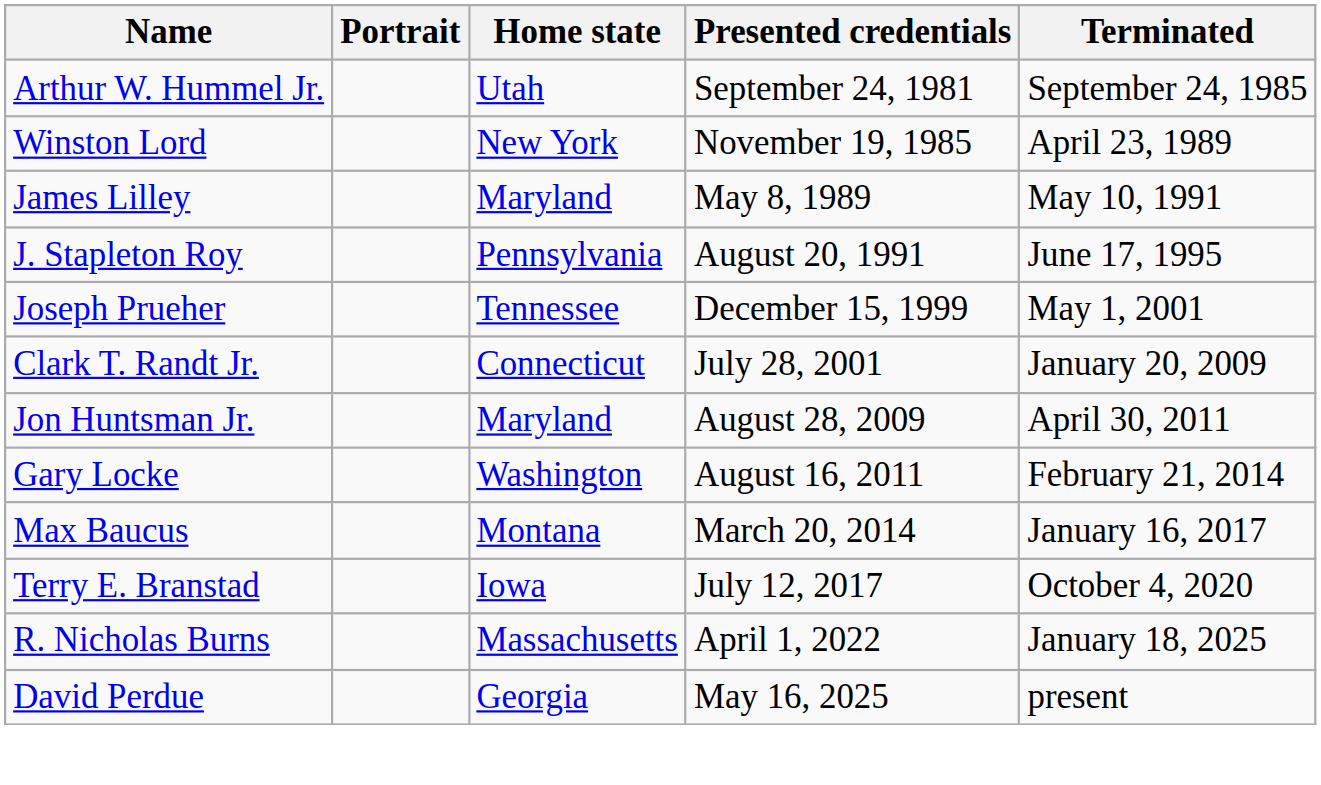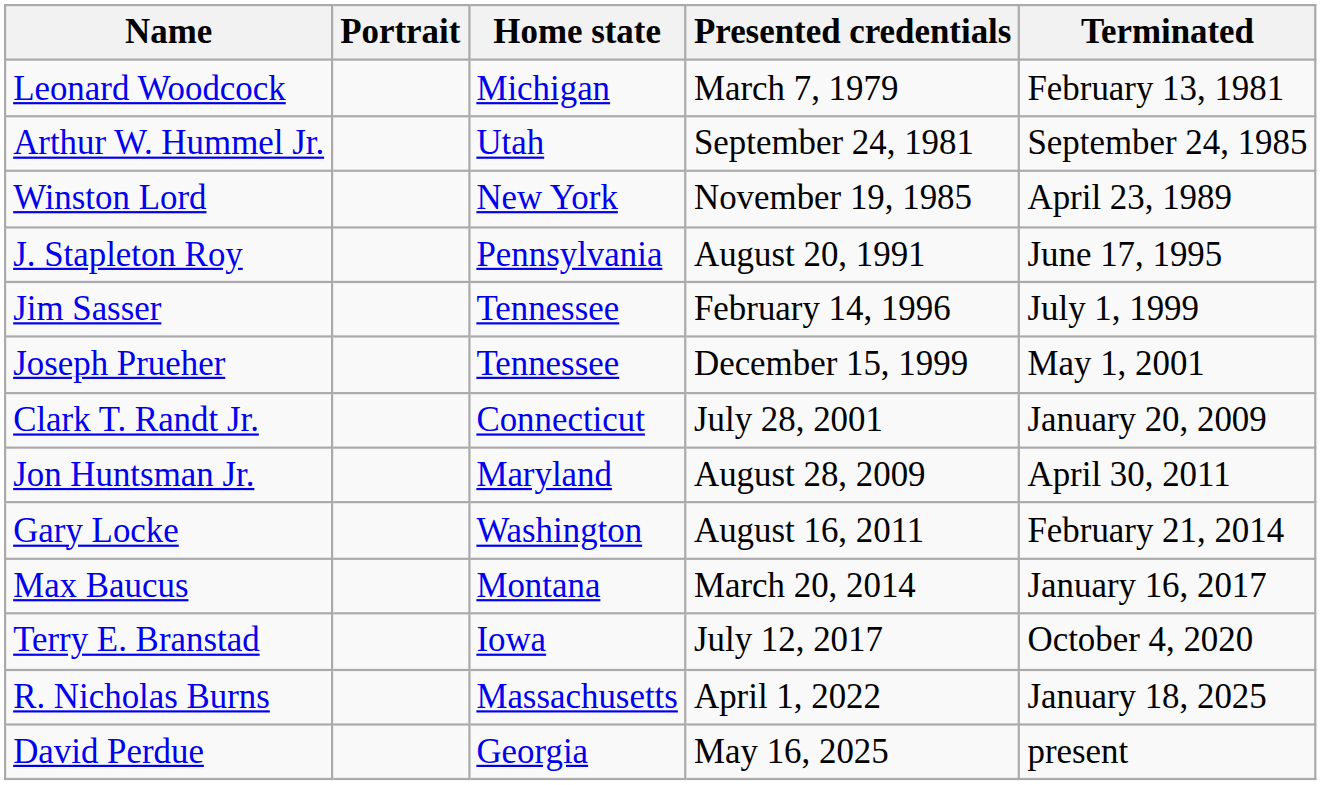+ row: Leonard Woodcock | Michigan | March 7, 1979 | February 13, 1981
- row: James Lilley | Maryland | May 8, 1989 | May 10, 1991
+ row: Jim Sasser | Tennessee | February 14, 1996 | July 1, 1999
